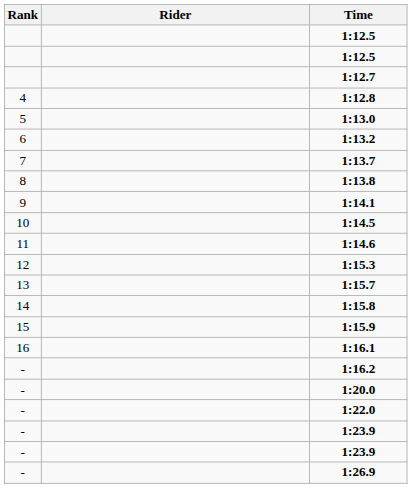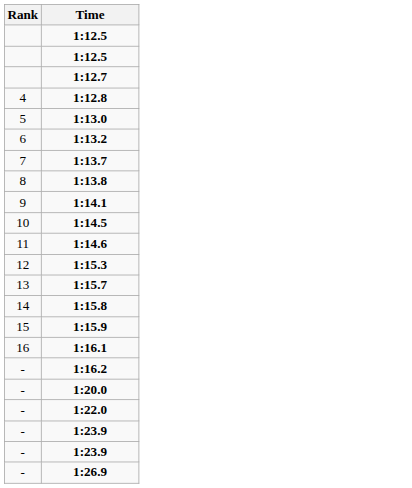- column: Rider
